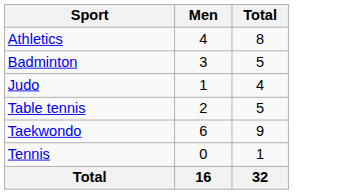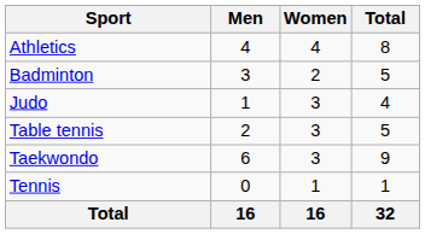+ column: Women | 4 | 2 | 3 | 3 | 3 | 1 | 16
